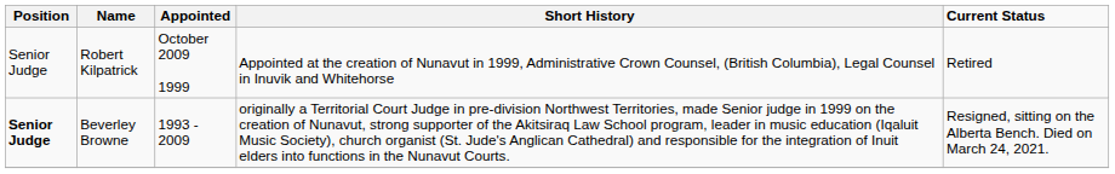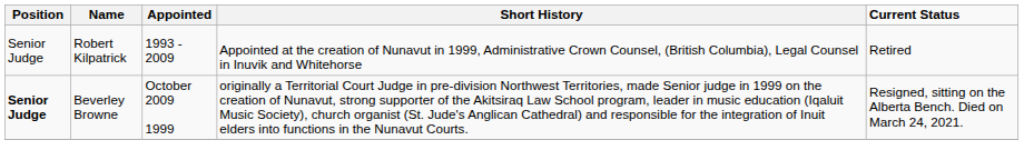Robert Kilpatrick | Appointed: October 2009 1999 -> 1993 - 2009
Beverley Browne | Appointed: 1993 - 2009 -> October 2009 1999
